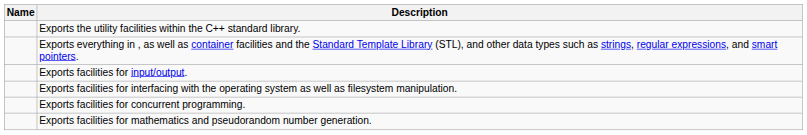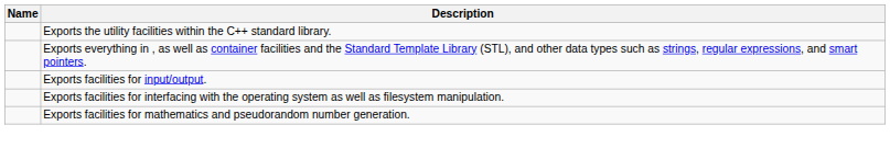- row: Exports facilities for concurrent programming.
